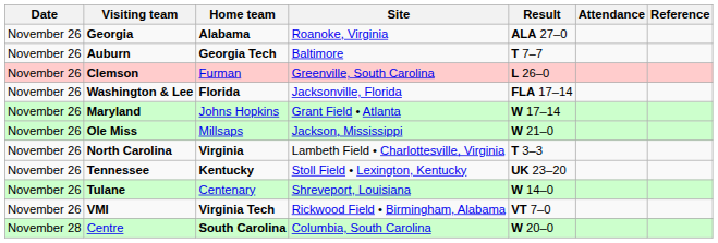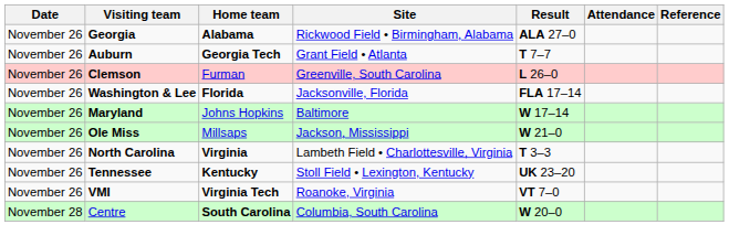Georgia | Site: Roanoke, Virginia -> Rickwood Field • Birmingham, Alabama
Auburn | Site: Baltimore -> Grant Field • Atlanta
Maryland | Site: Grant Field • Atlanta -> Baltimore
- row: November 26 | Tulane | Centenary | Shreveport, Louisiana | W 14–0
VMI | Site: Rickwood Field • Birmingham, Alabama -> Roanoke, Virginia
